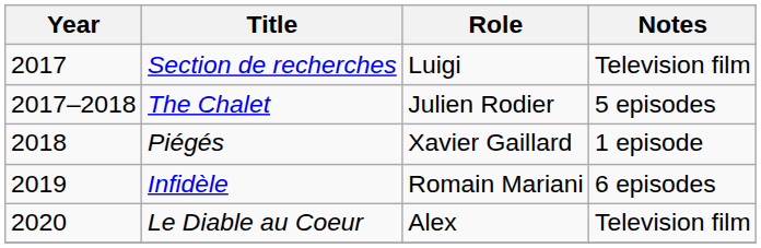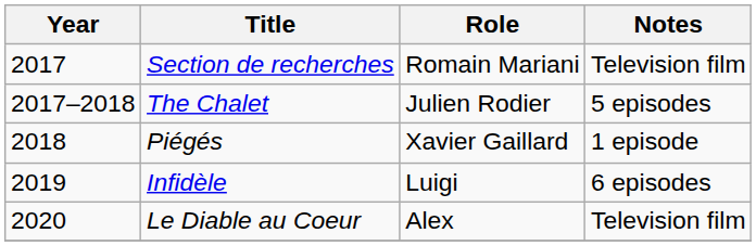Section de recherches | Role: Luigi -> Romain Mariani
Infidèle | Role: Romain Mariani -> Luigi
